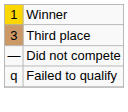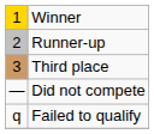+ row: 2 | Runner-up
